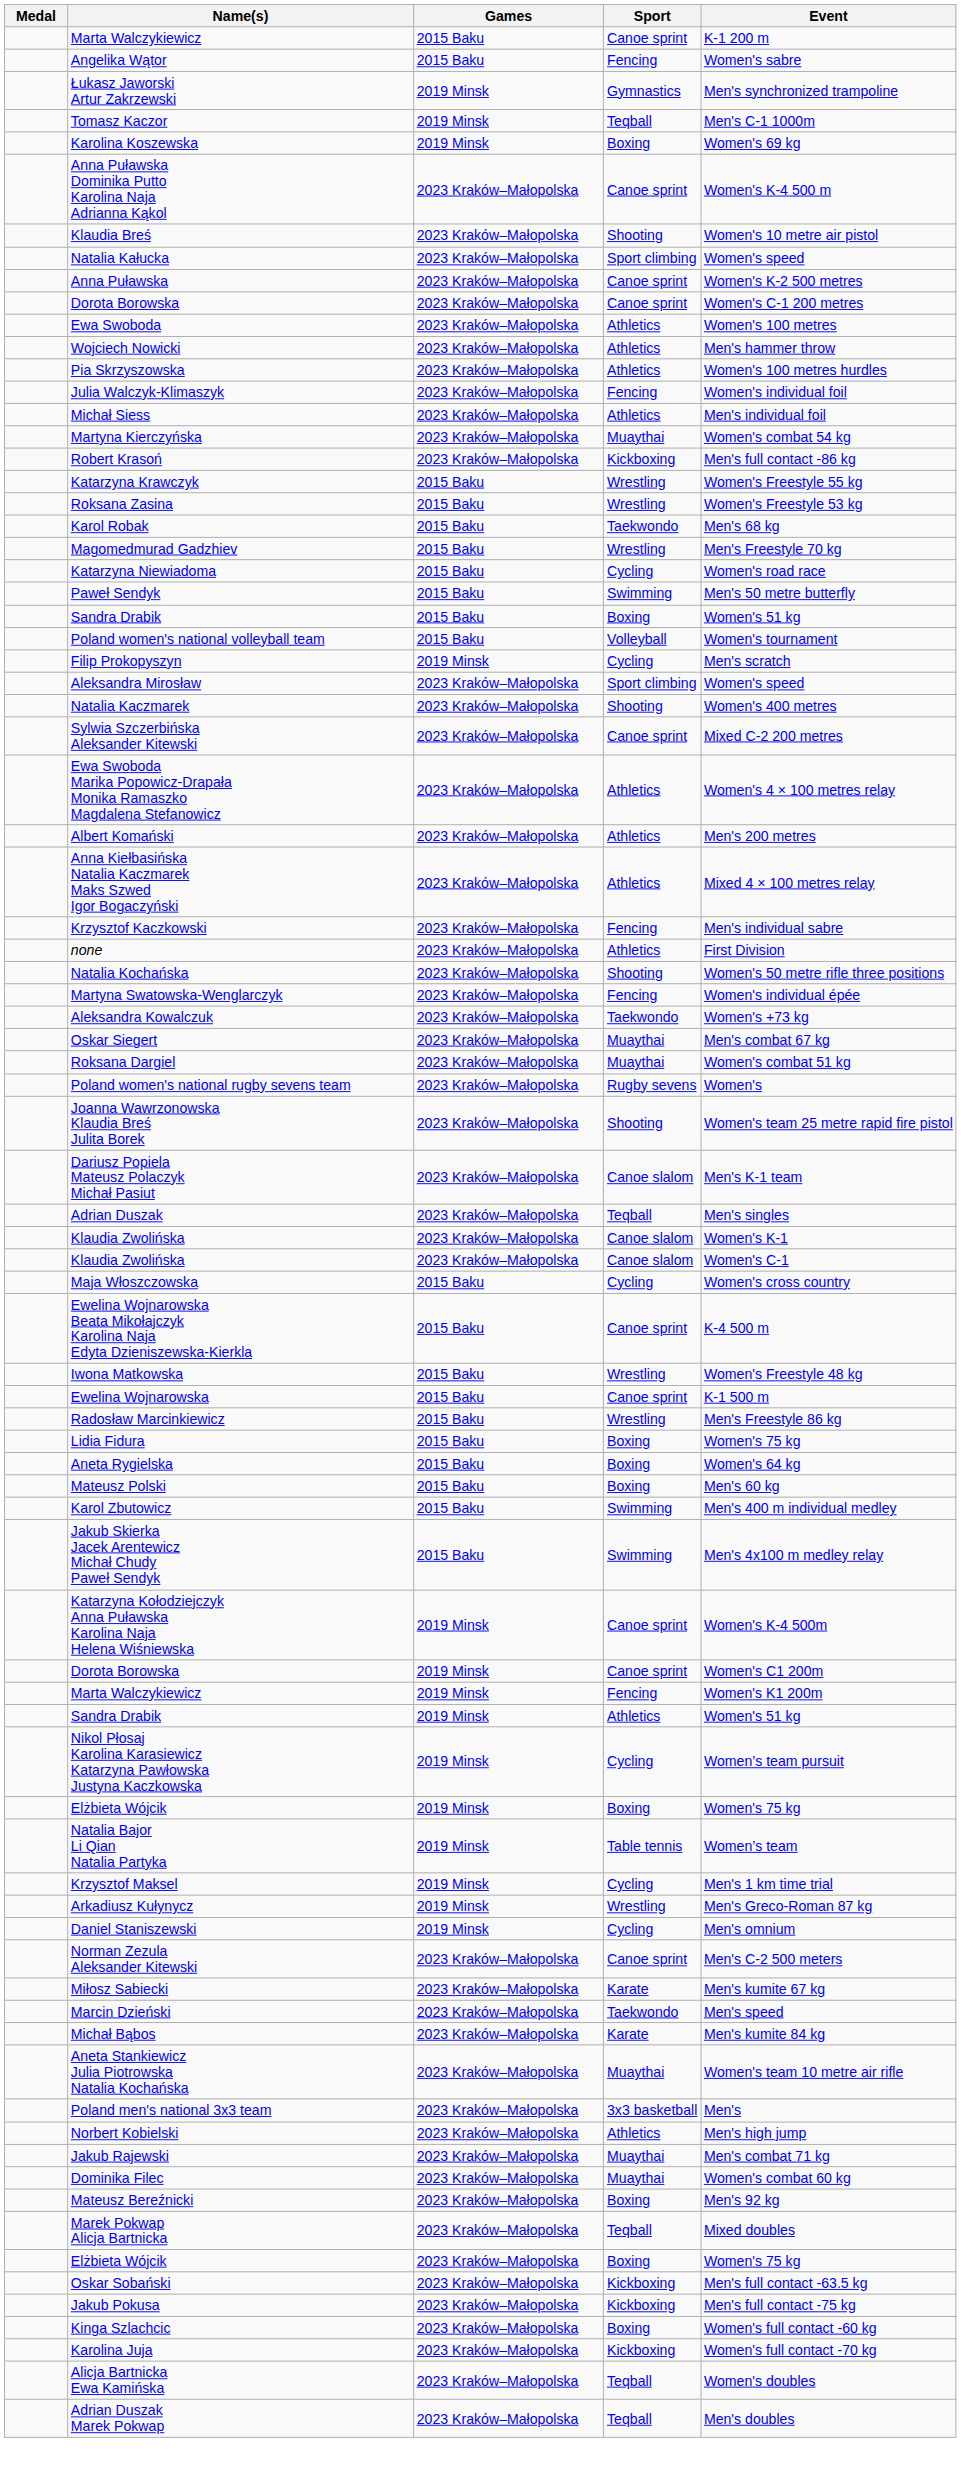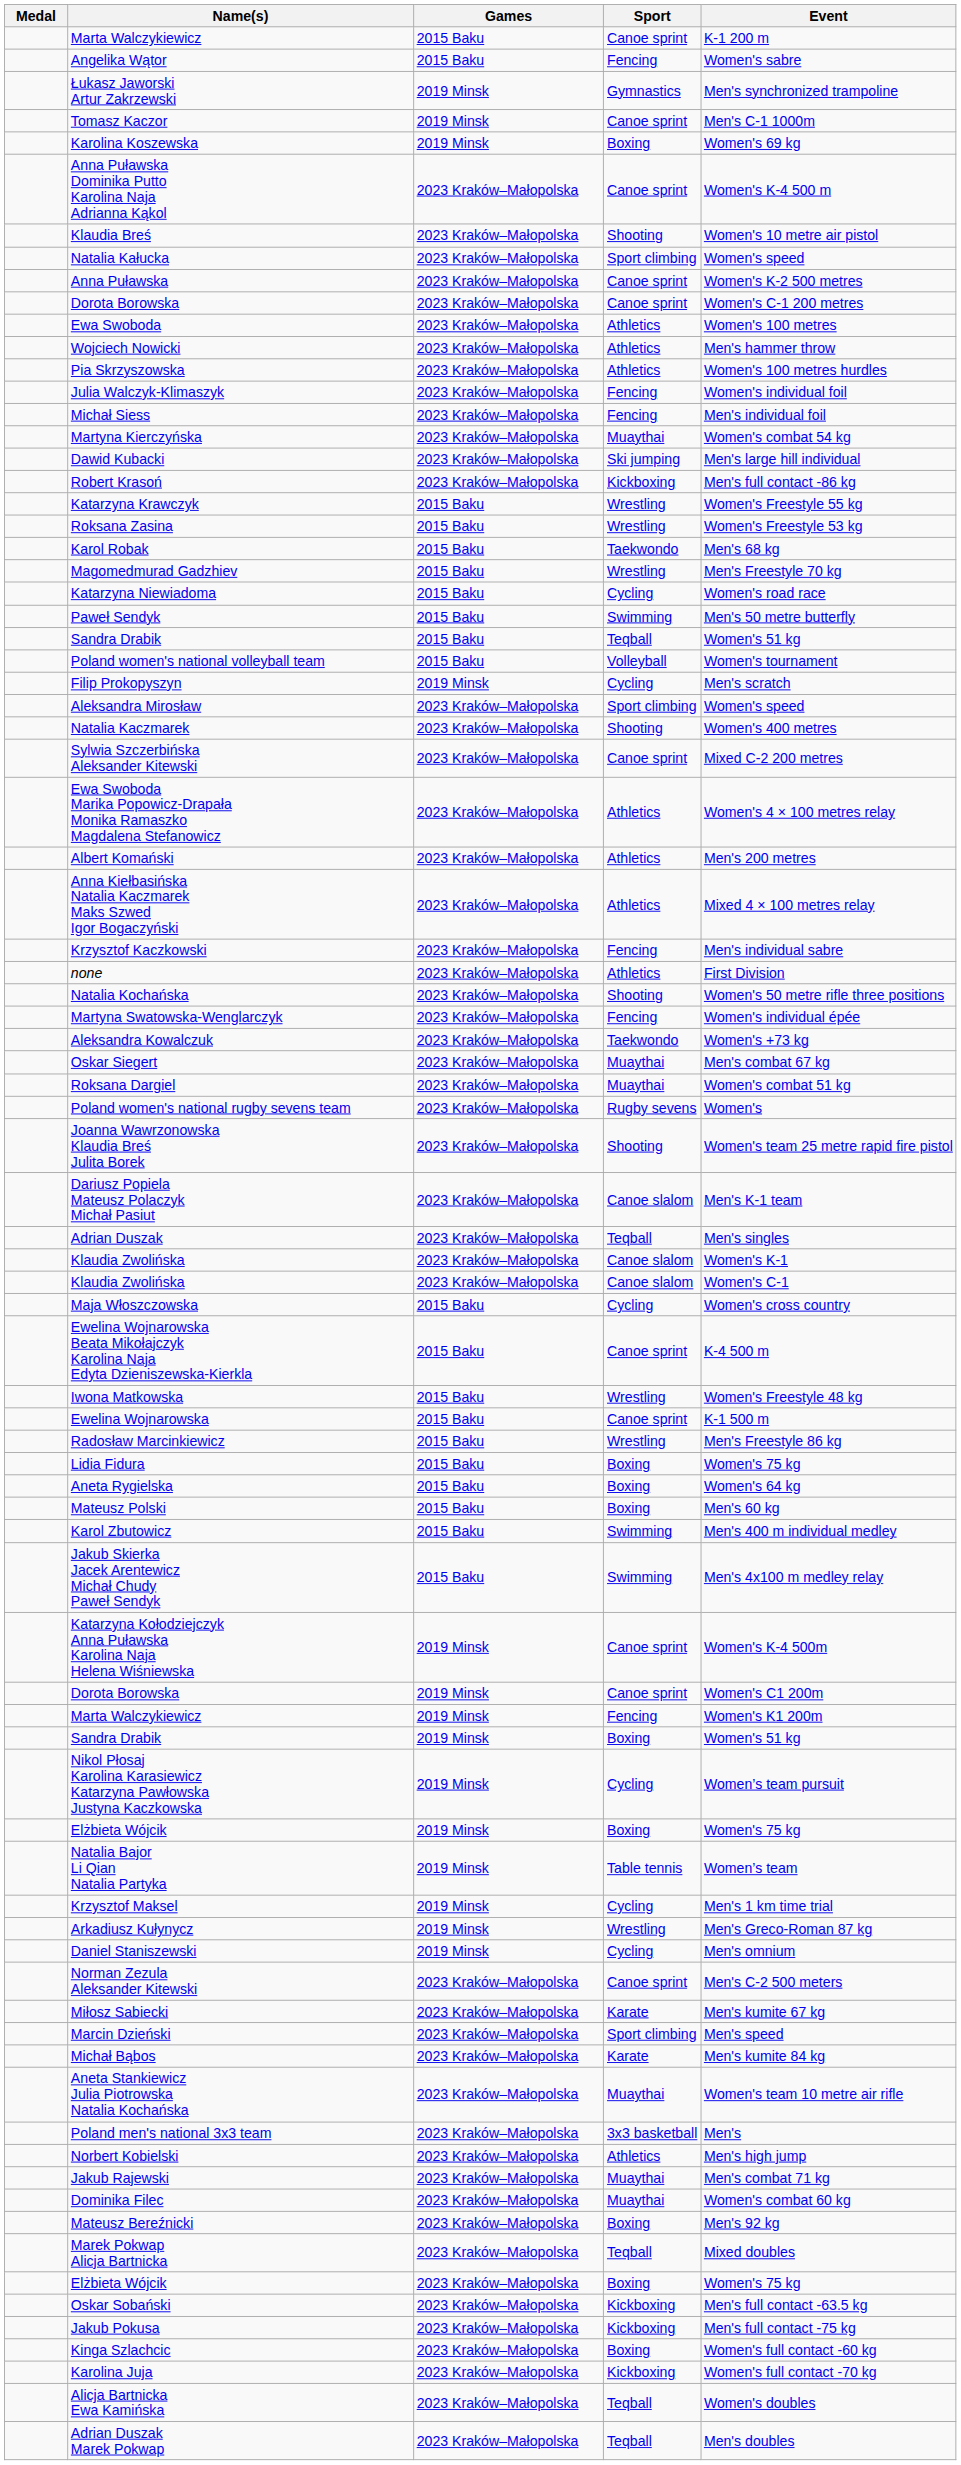Tomasz Kaczor | Sport: Teqball -> Canoe sprint
Michał Siess | Sport: Athletics -> Fencing
+ row: Dawid Kubacki | 2023 Kraków–Małopolska | Ski jumping | Men's large hill individual
Sandra Drabik / 2015 Baku | Sport: Boxing -> Teqball
Sandra Drabik / 2019 Minsk | Sport: Athletics -> Boxing
Marcin Dzieński | Sport: Taekwondo -> Sport climbing
